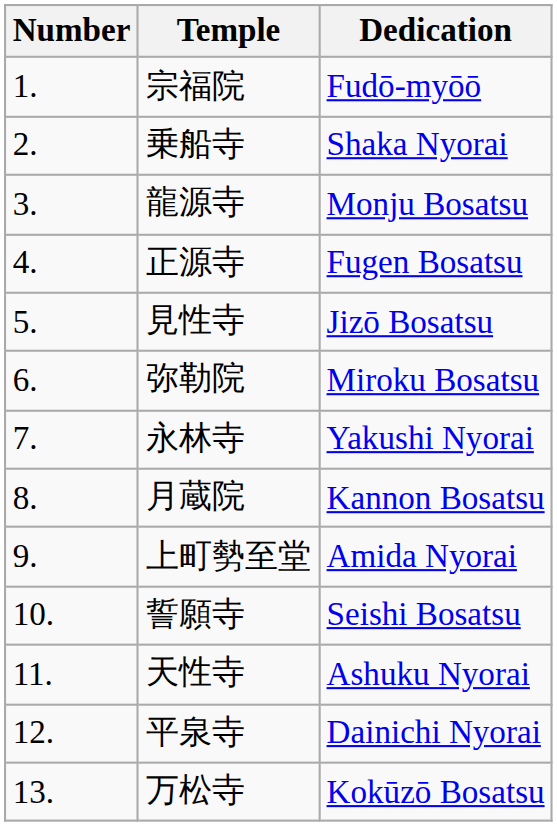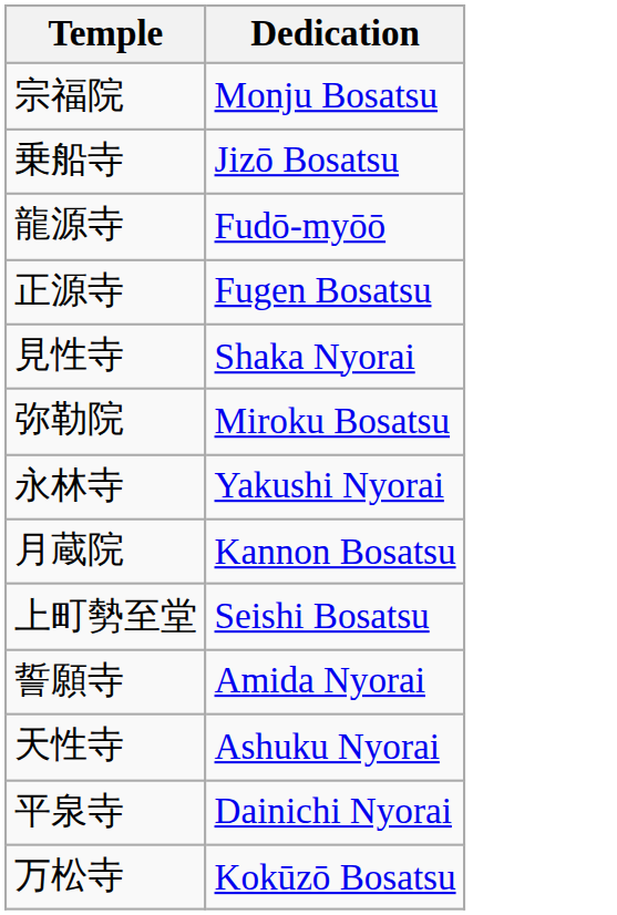- column: Number | 1. | 2. | 3. | 4. | 5. | 6. | 7. | 8. | 9. | 10. | 11. | 12. | 13.
宗福院 | Dedication: Fudō-myōō -> Monju Bosatsu
乗船寺 | Dedication: Shaka Nyorai -> Jizō Bosatsu
龍源寺 | Dedication: Monju Bosatsu -> Fudō-myōō
見性寺 | Dedication: Jizō Bosatsu -> Shaka Nyorai
上町勢至堂 | Dedication: Amida Nyorai -> Seishi Bosatsu
誓願寺 | Dedication: Seishi Bosatsu -> Amida Nyorai
